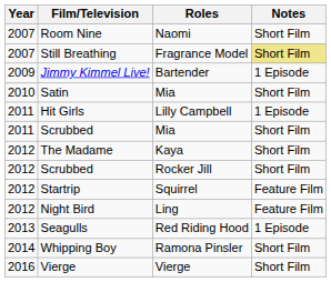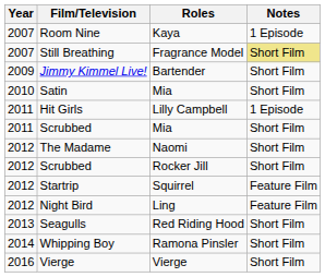Room Nine | Roles: Naomi -> Kaya
Room Nine | Notes: Short Film -> 1 Episode
Jimmy Kimmel Live! | Notes: 1 Episode -> Short Film
The Madame | Roles: Kaya -> Naomi
Seagulls | Notes: 1 Episode -> Short Film
